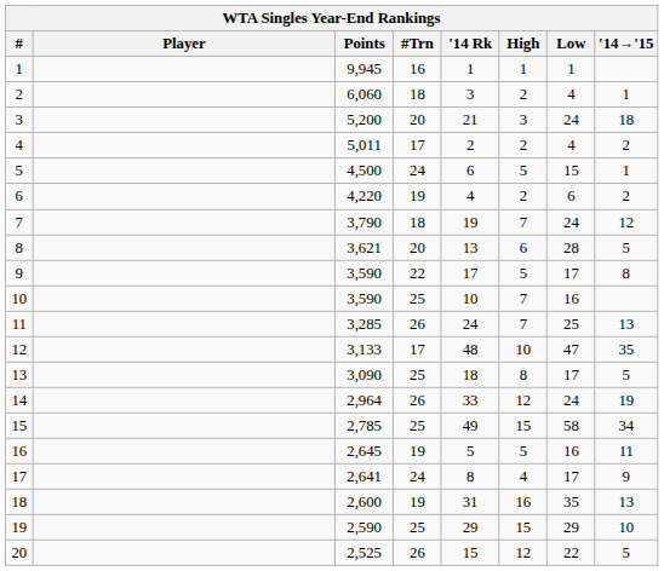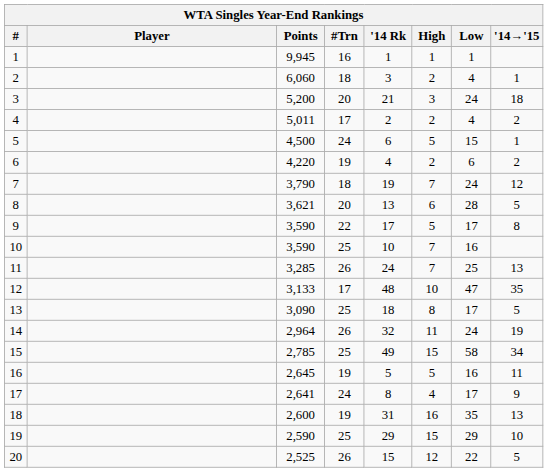14 | '14 Rk: 33 -> 32
14 | High: 12 -> 11
